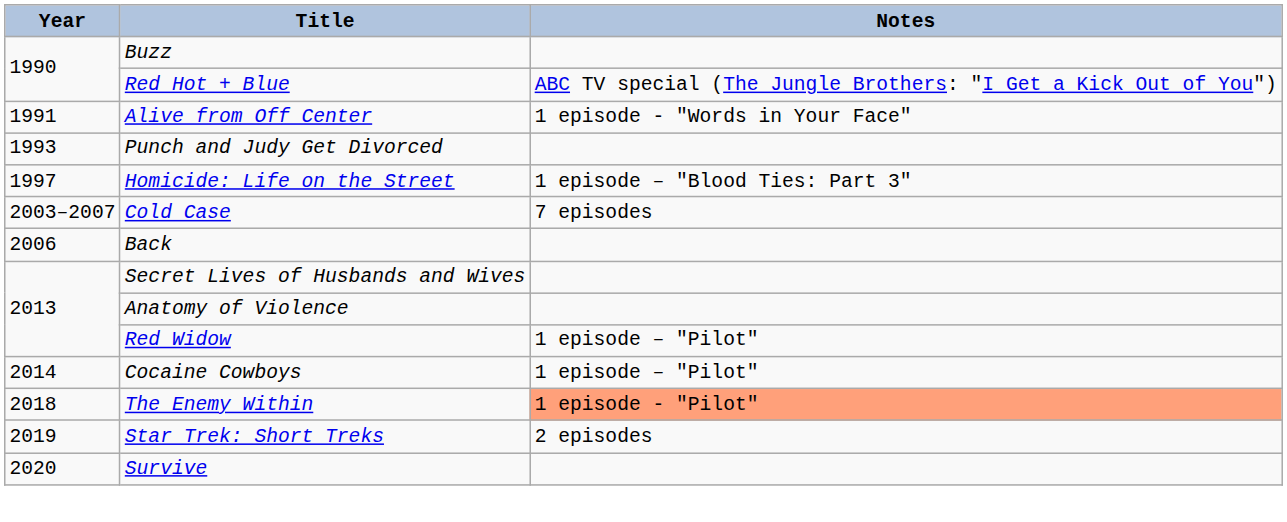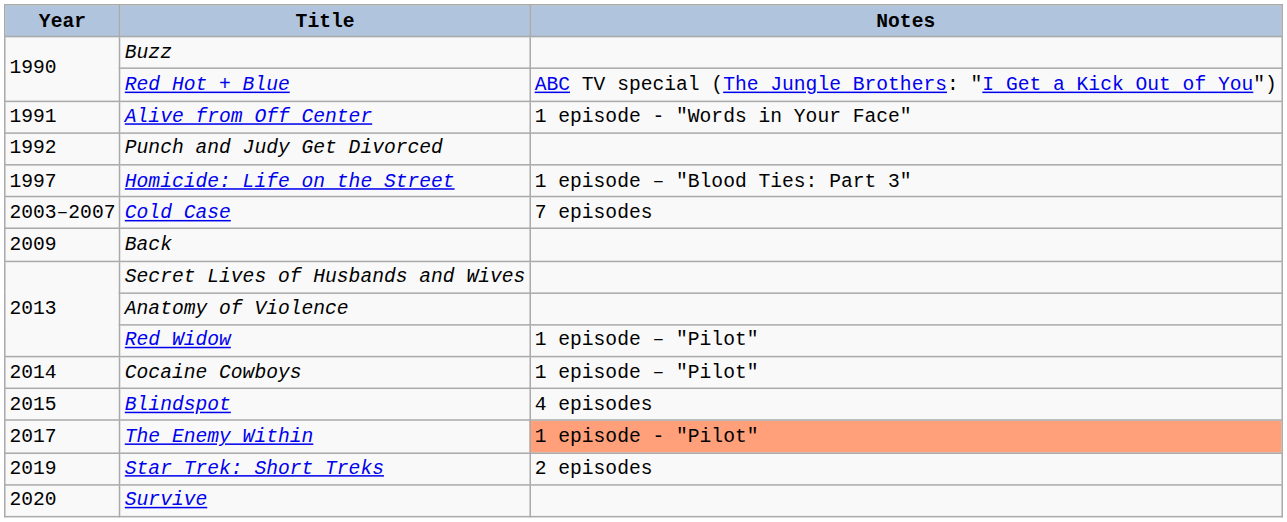Punch and Judy Get Divorced | Year: 1993 -> 1992
Back | Year: 2006 -> 2009
+ row: 2015 | Blindspot | 4 episodes
The Enemy Within | Year: 2018 -> 2017
